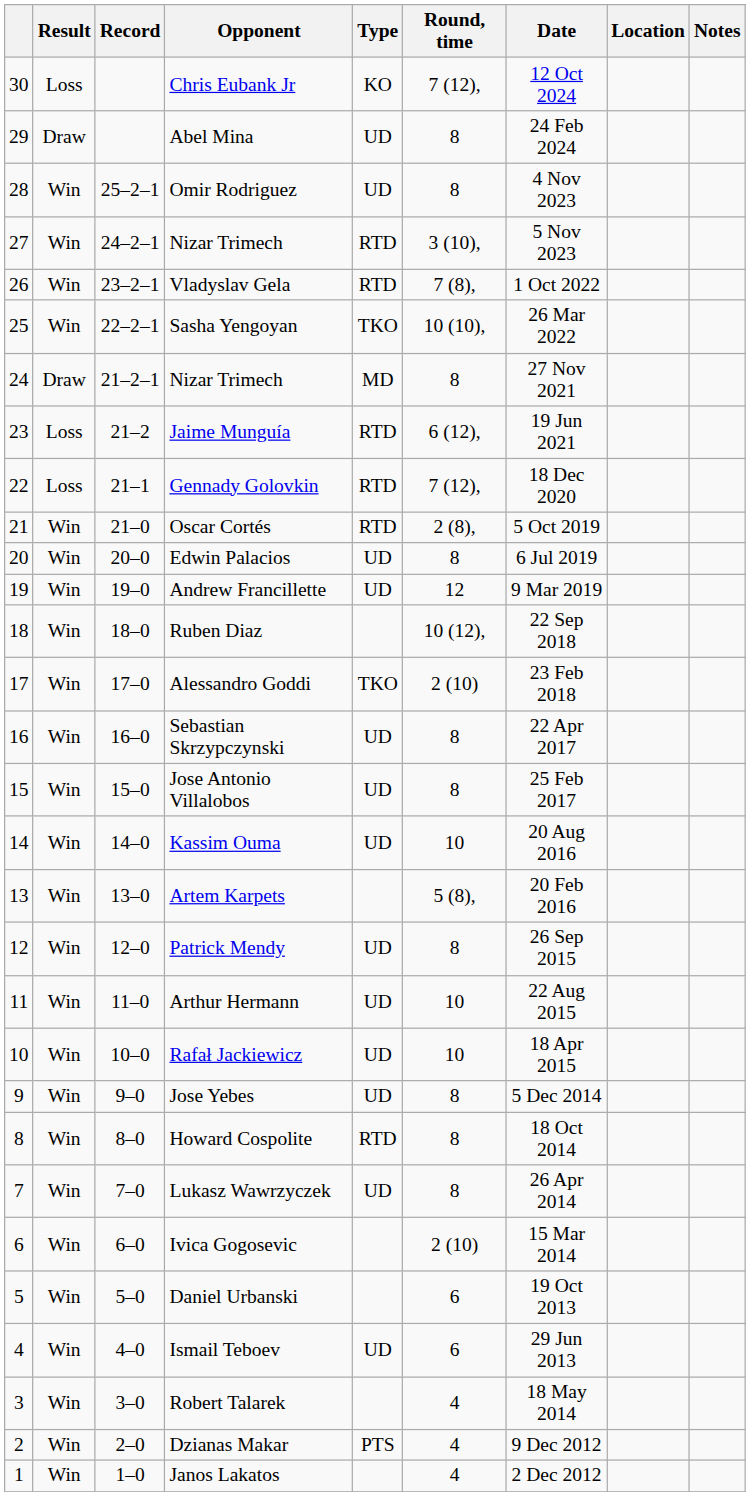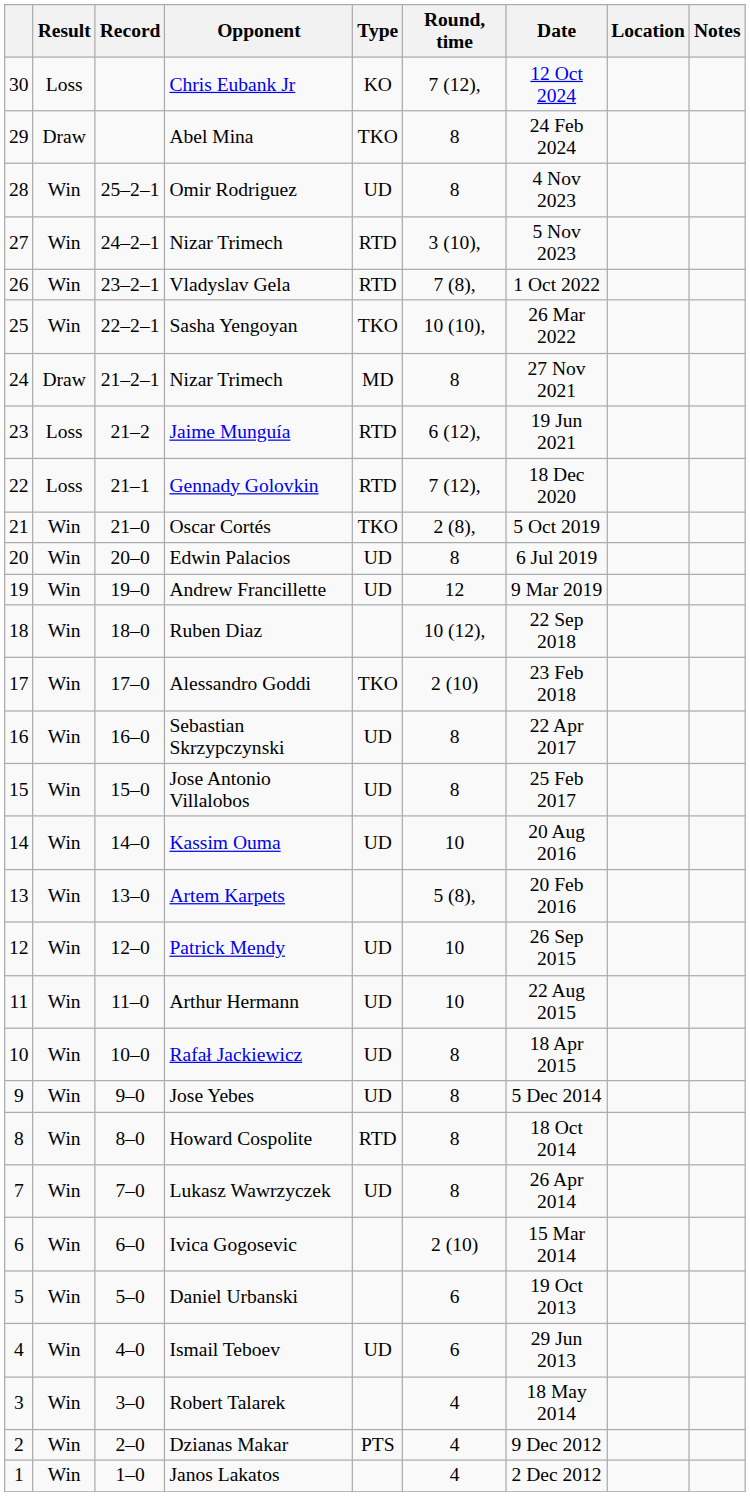Abel Mina | Type: UD -> TKO
Oscar Cortés | Type: RTD -> TKO
Patrick Mendy | Round, time: 8 -> 10
Rafał Jackiewicz | Round, time: 10 -> 8
